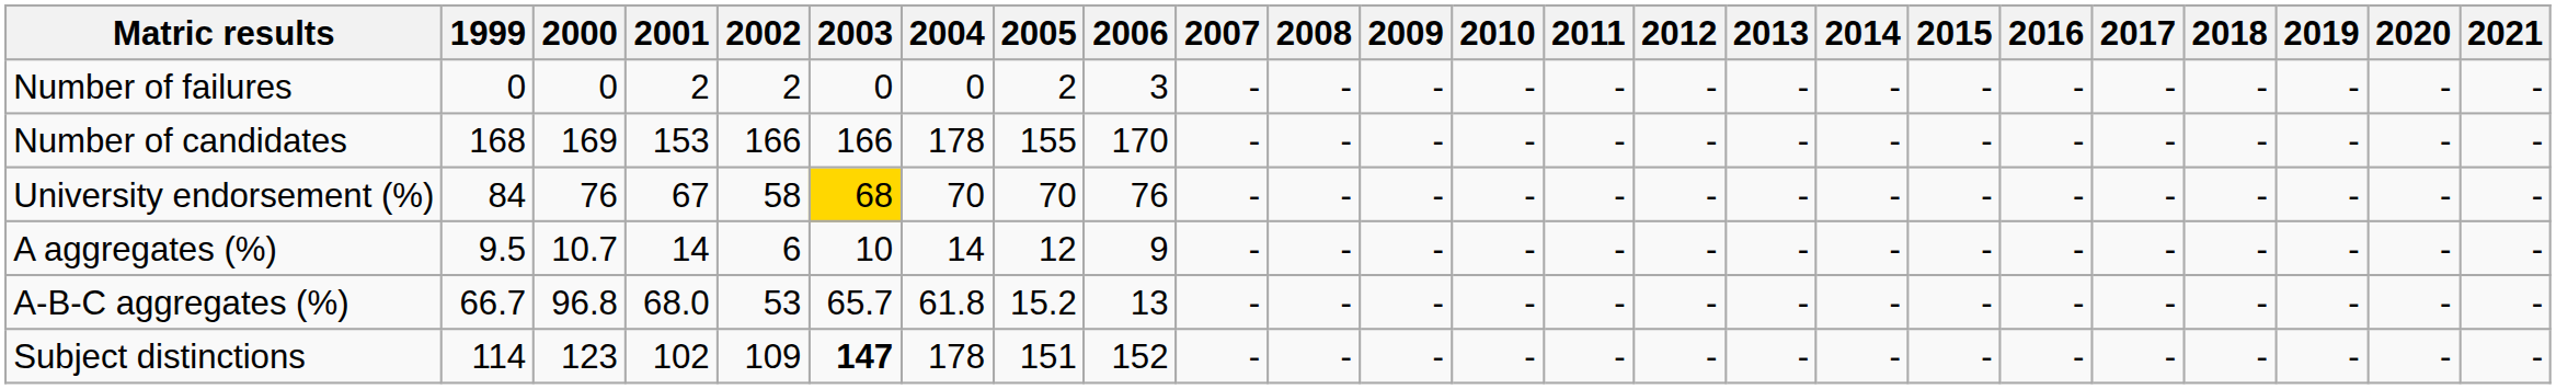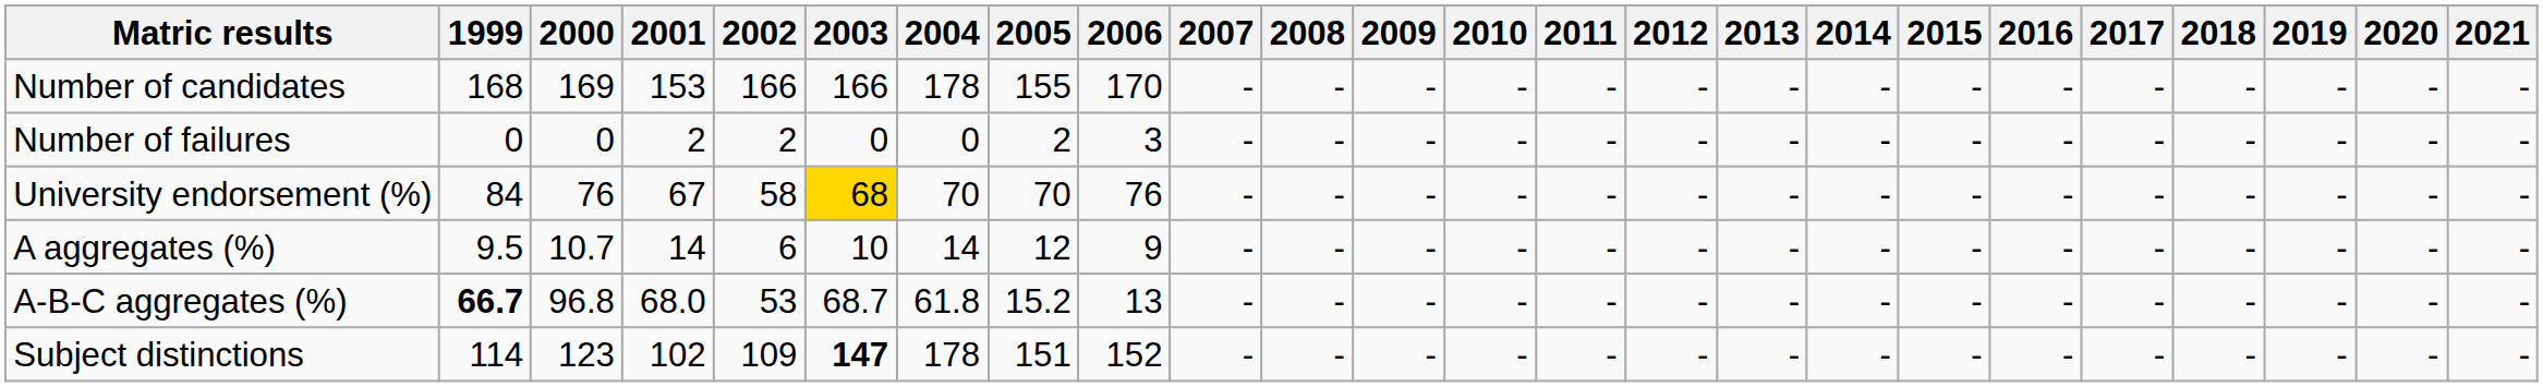rows swapped: Number of candidates <-> Number of failures
A-B-C aggregates (%) | 1999: normal -> bold
A-B-C aggregates (%) | 2003: 65.7 -> 68.7
